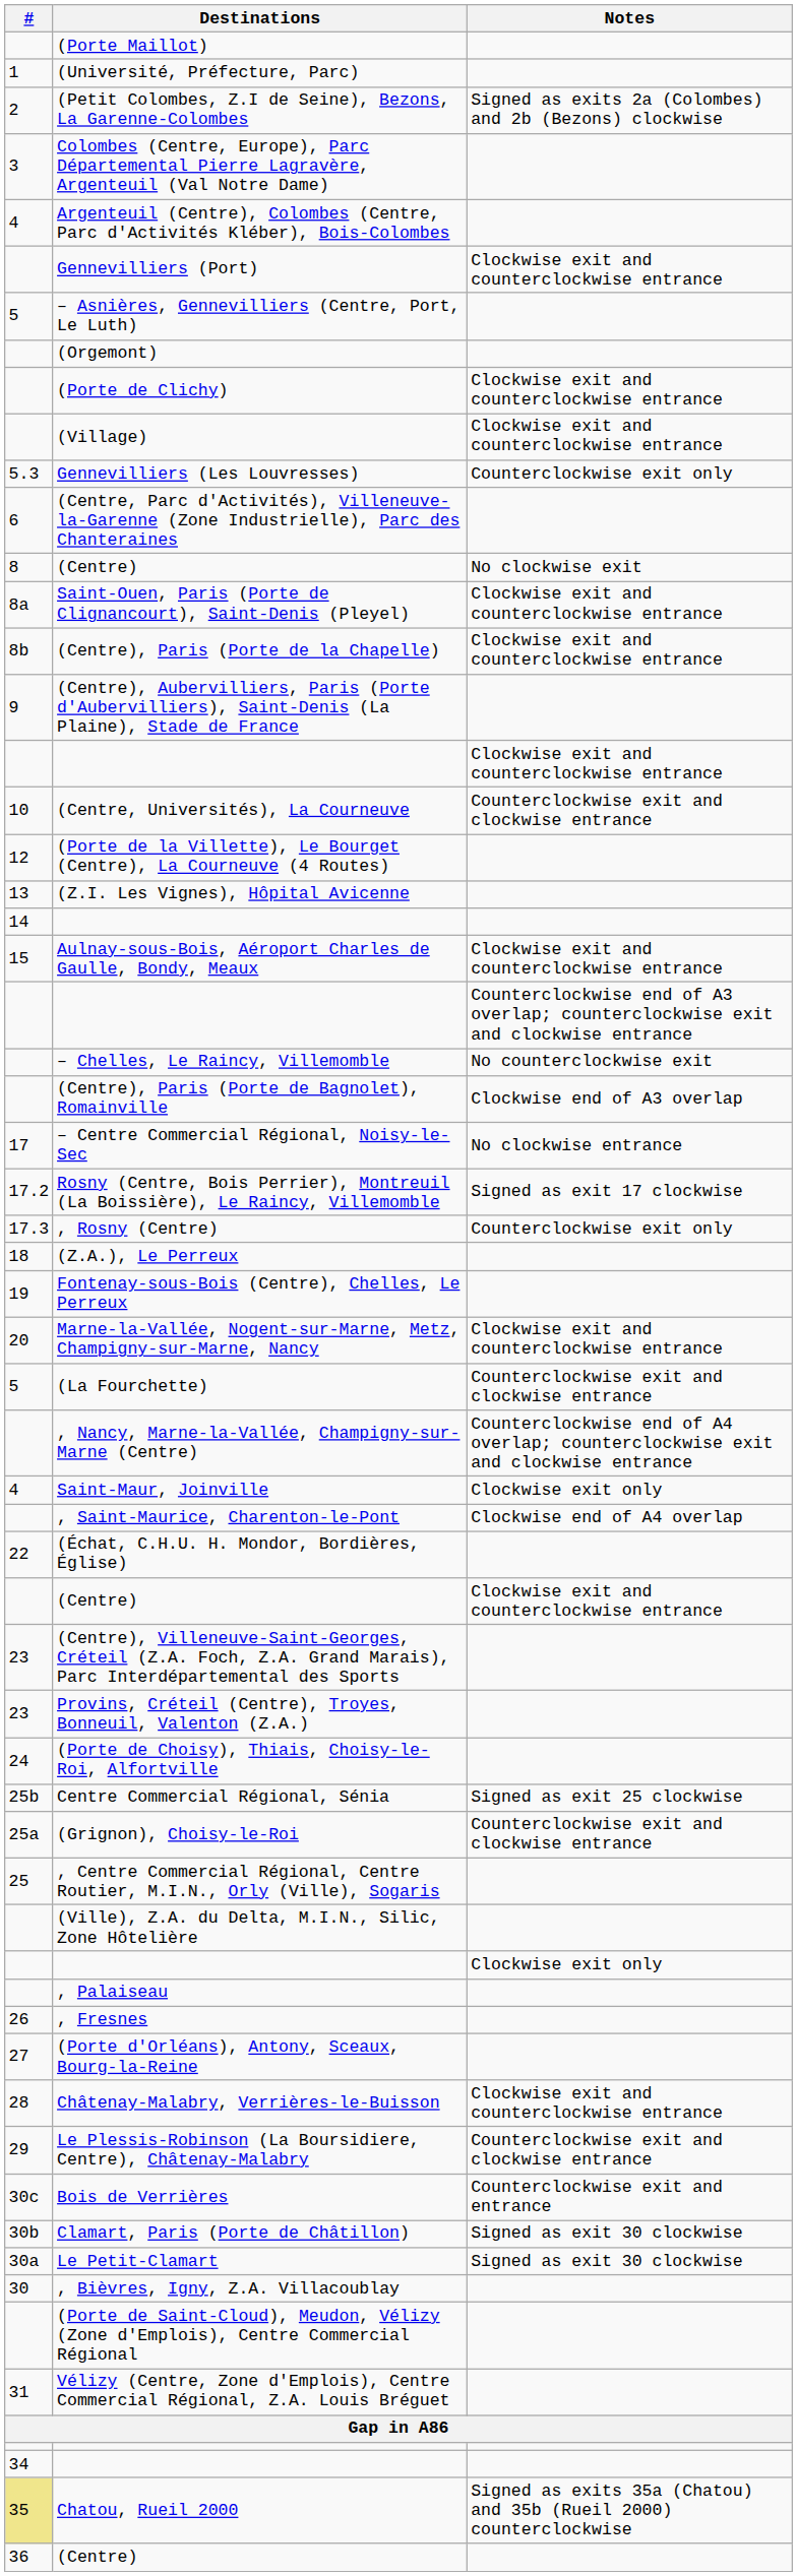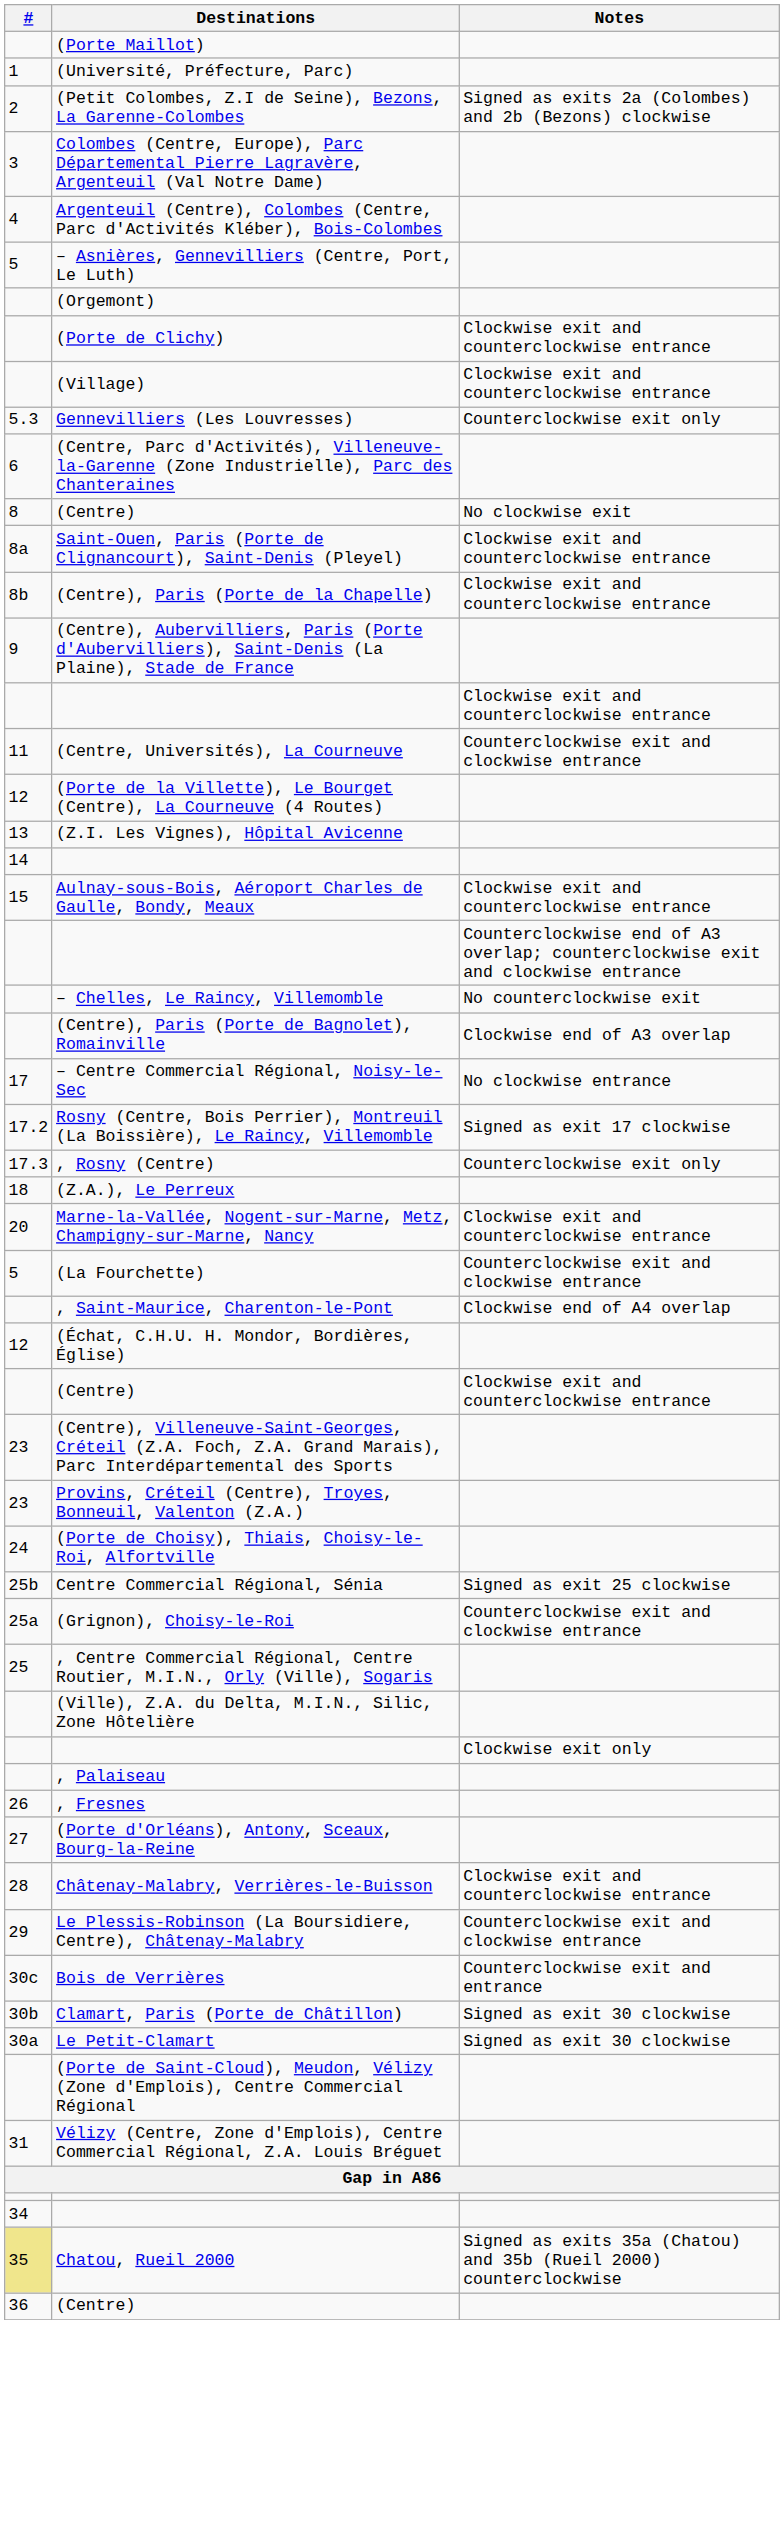- row: Gennevilliers (Port) | Clockwise exit and counterclockwise entrance
(Centre, Universités), La Courneuve | #: 10 -> 11
- row: 19 | Fontenay-sous-Bois (Centre), Chelles, Le Perreux
- row: , Nancy, Marne-la-Vallée, Champigny-sur-Marne (Centre) | Counterclockwise end of A4 overlap; counterclockwise exit and clockwise entrance
- row: 4 | Saint-Maur, Joinville | Clockwise exit only
(Échat, C.H.U. H. Mondor, Bordières, Église) | #: 22 -> 12
- row: 30 | , Bièvres, Igny, Z.A. Villacoublay
